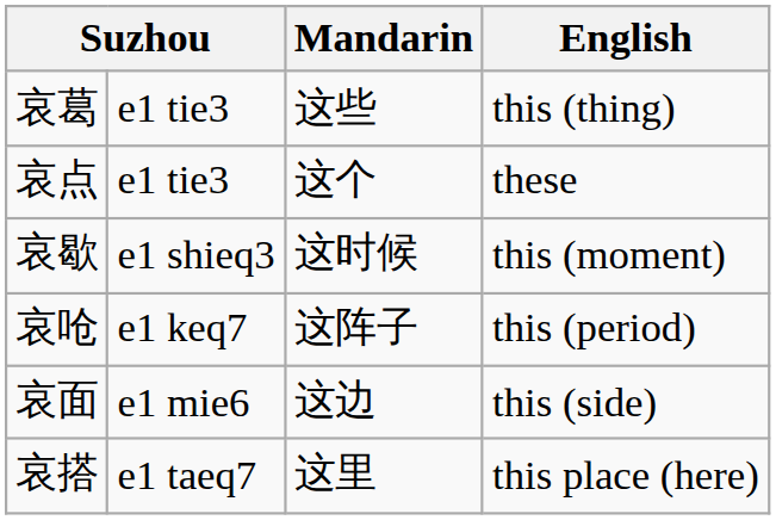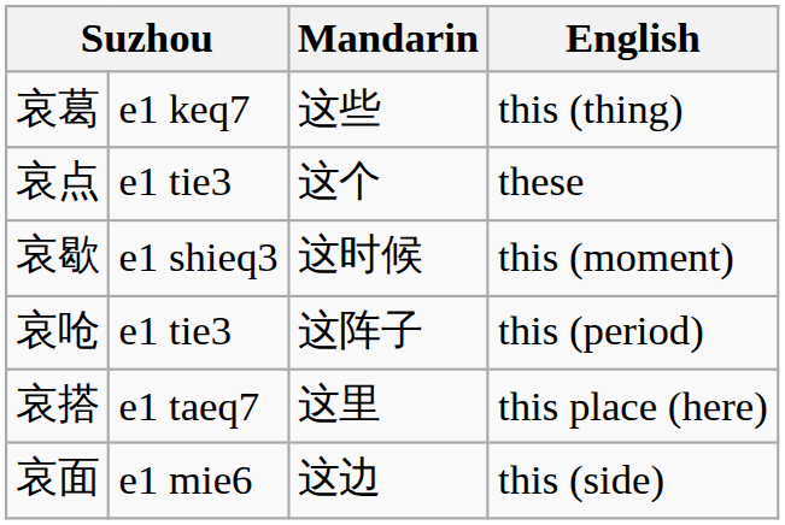哀葛 | column 2: e1 tie3 -> e1 keq7
哀呛 | column 2: e1 keq7 -> e1 tie3
rows swapped: 哀面 <-> 哀搭
